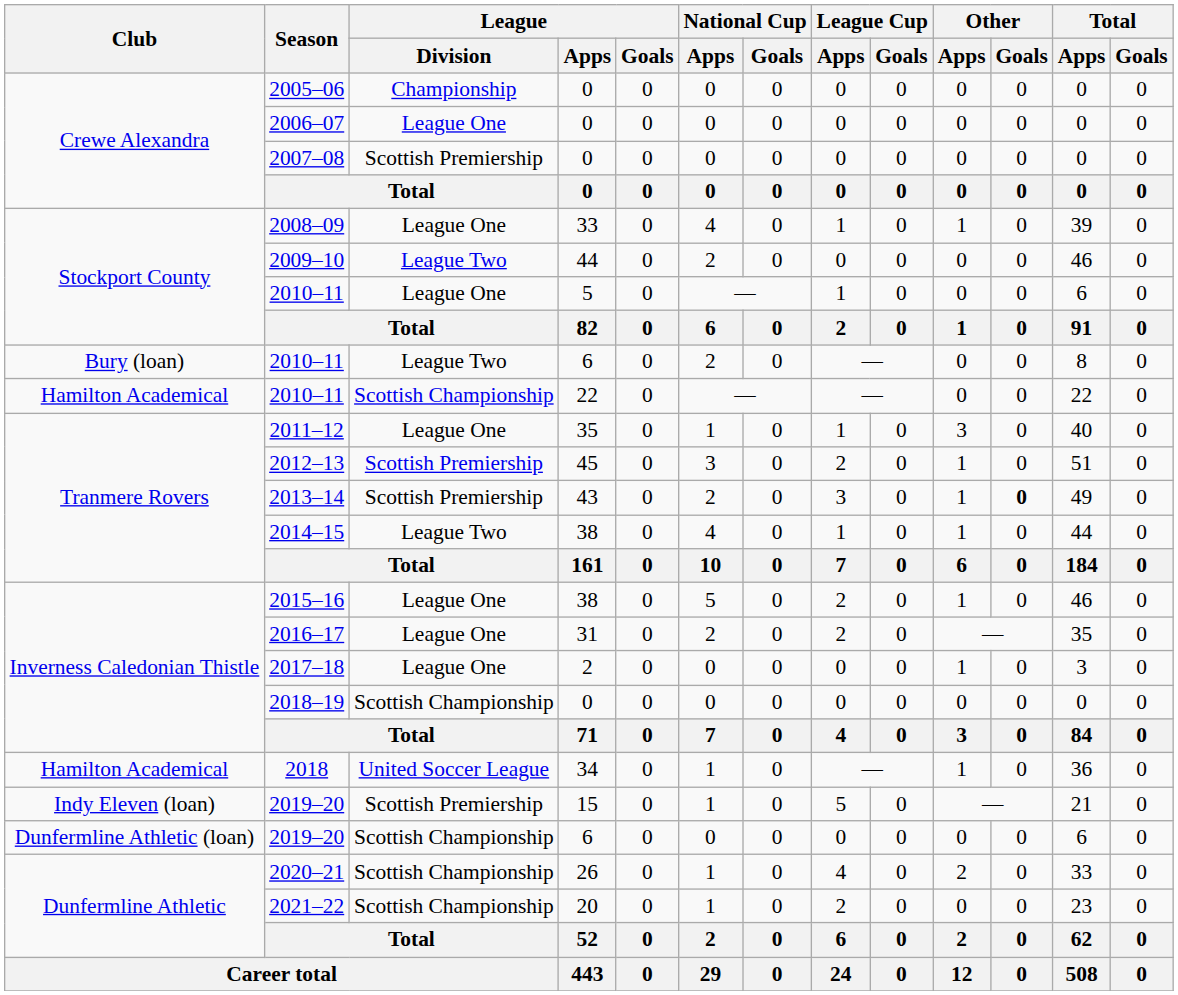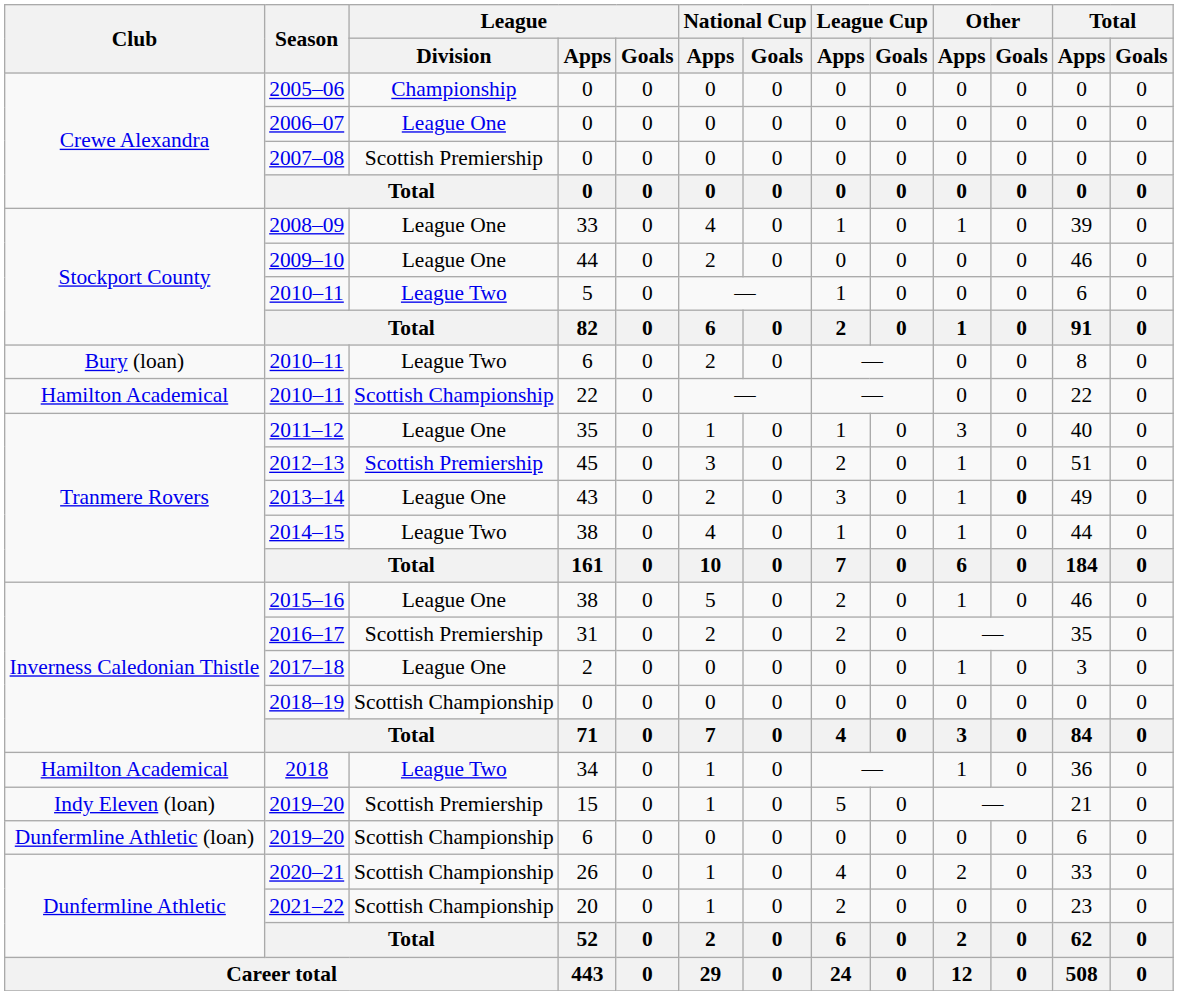2009–10 | League / Division: League Two -> League One
2010–11 / 5 | League / Division: League One -> League Two
2013–14 | League / Division: Scottish Premiership -> League One
2016–17 | League / Division: League One -> Scottish Premiership
2018 | League / Division: United Soccer League -> League Two
